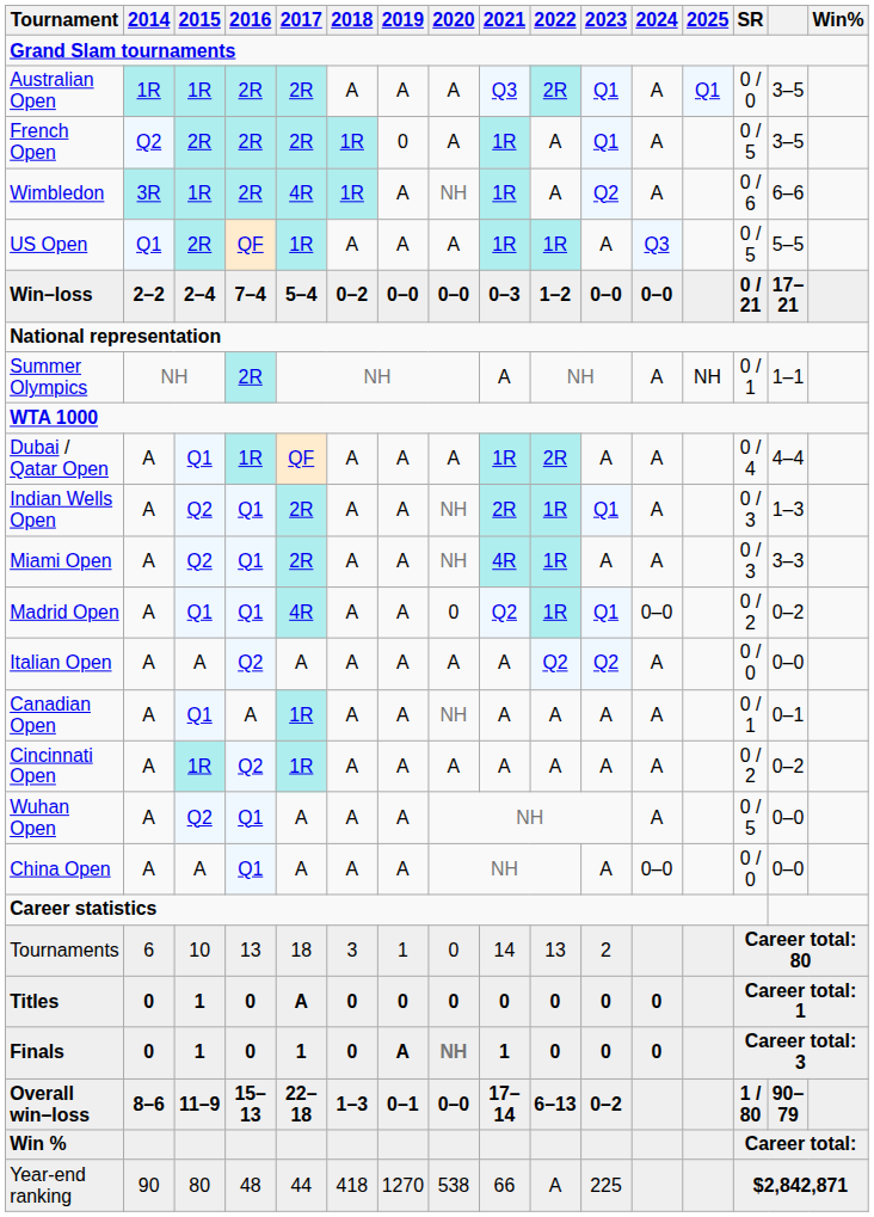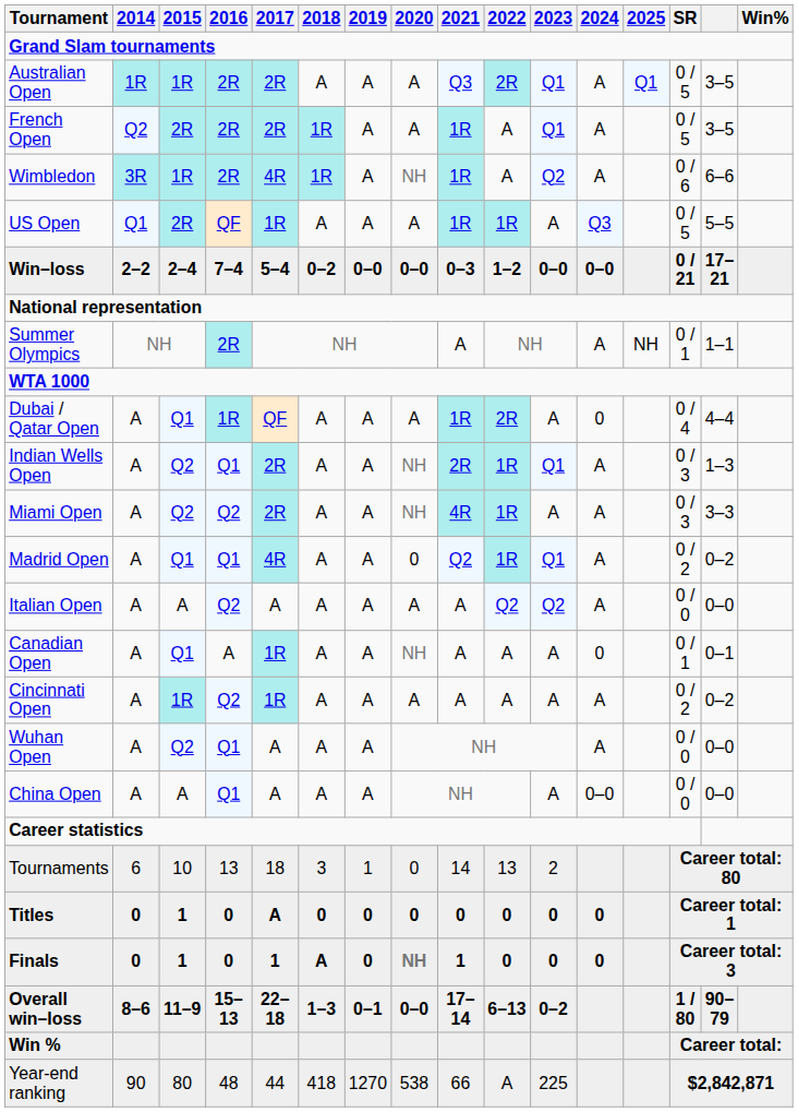Australian Open | SR: 0 / 0 -> 0 / 5
French Open | 2019: 0 -> A
Dubai / Qatar Open | 2024: A -> 0
Miami Open | 2016: Q1 -> Q2
Madrid Open | 2024: 0–0 -> A
Canadian Open | 2024: A -> 0
Wuhan Open | SR: 0 / 5 -> 0 / 0
Finals | 2018: 0 -> A
Finals | 2019: A -> 0
